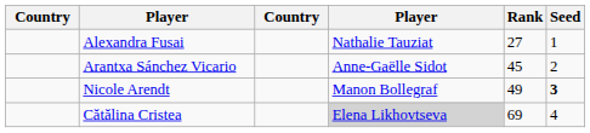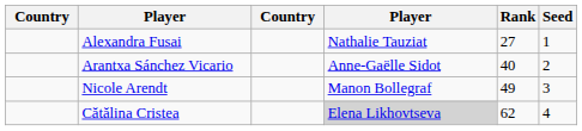Arantxa Sánchez Vicario | Rank: 45 -> 40
Nicole Arendt | Seed: bold -> normal
Cătălina Cristea | Rank: 69 -> 62
